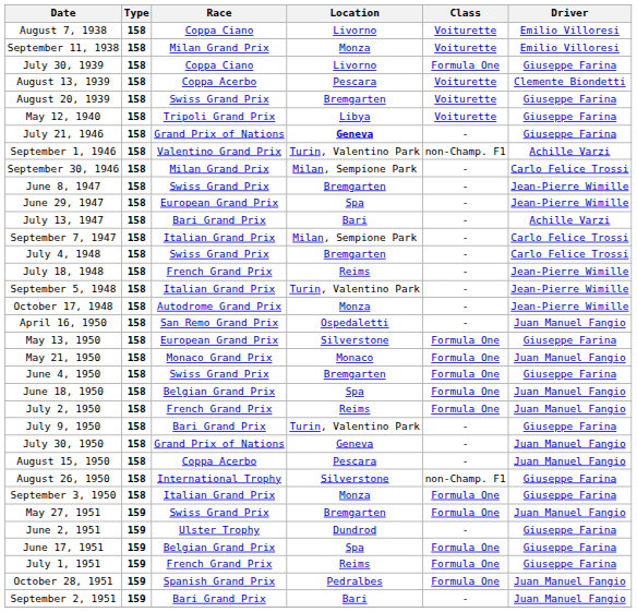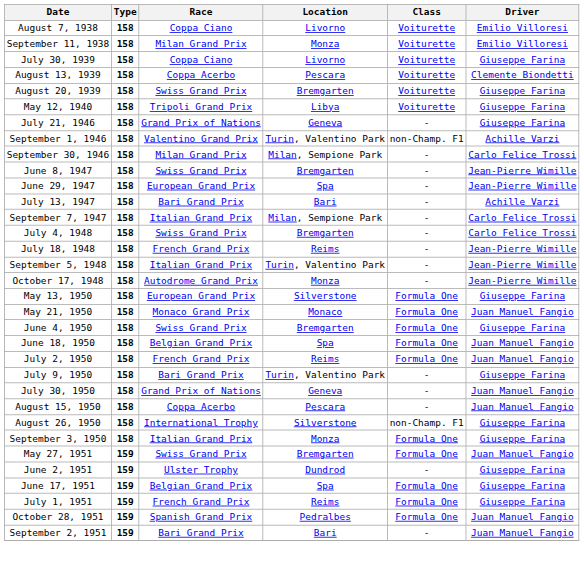July 30, 1939 | Class: Formula One -> Voiturette
July 21, 1946 | Location: bold -> normal
- row: April 16, 1950 | 158 | San Remo Grand Prix | Ospedaletti | - | Juan Manuel Fangio
